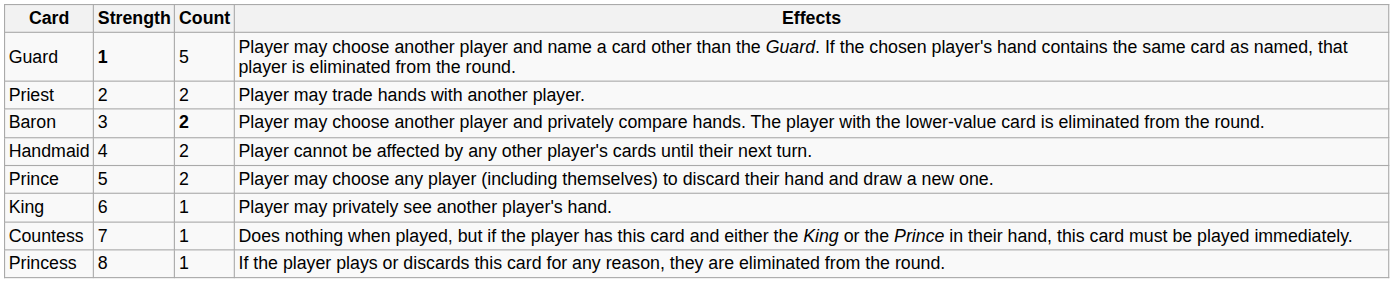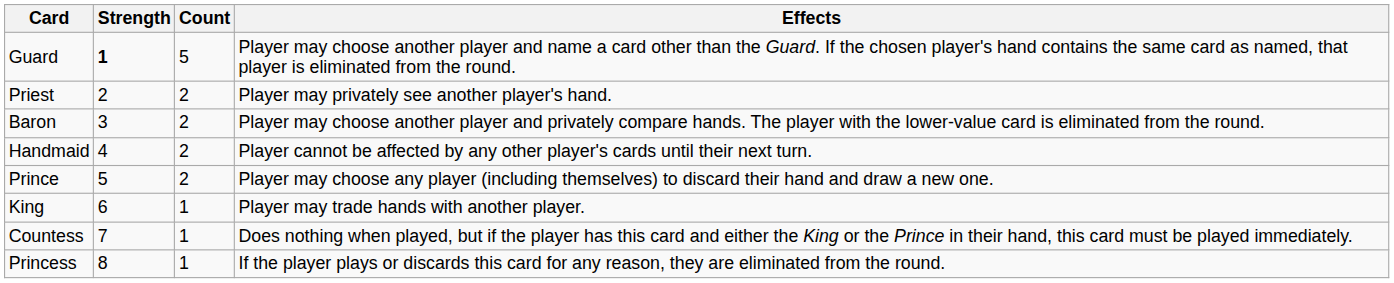Priest | Effects: Player may trade hands with another player. -> Player may privately see another player's hand.
Baron | Count: bold -> normal
King | Effects: Player may privately see another player's hand. -> Player may trade hands with another player.
